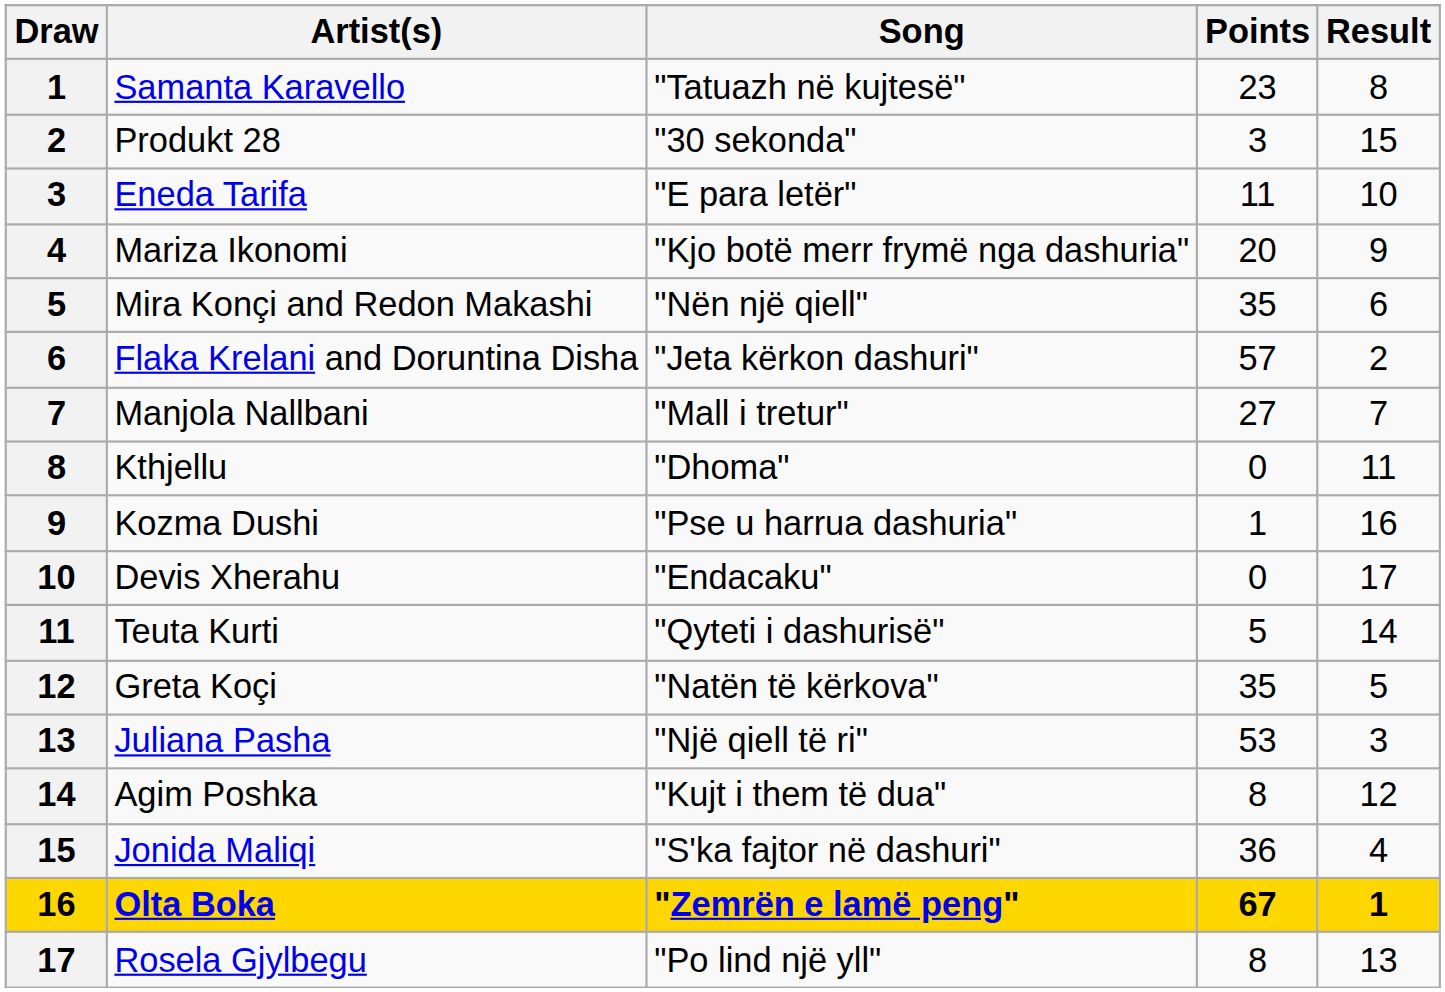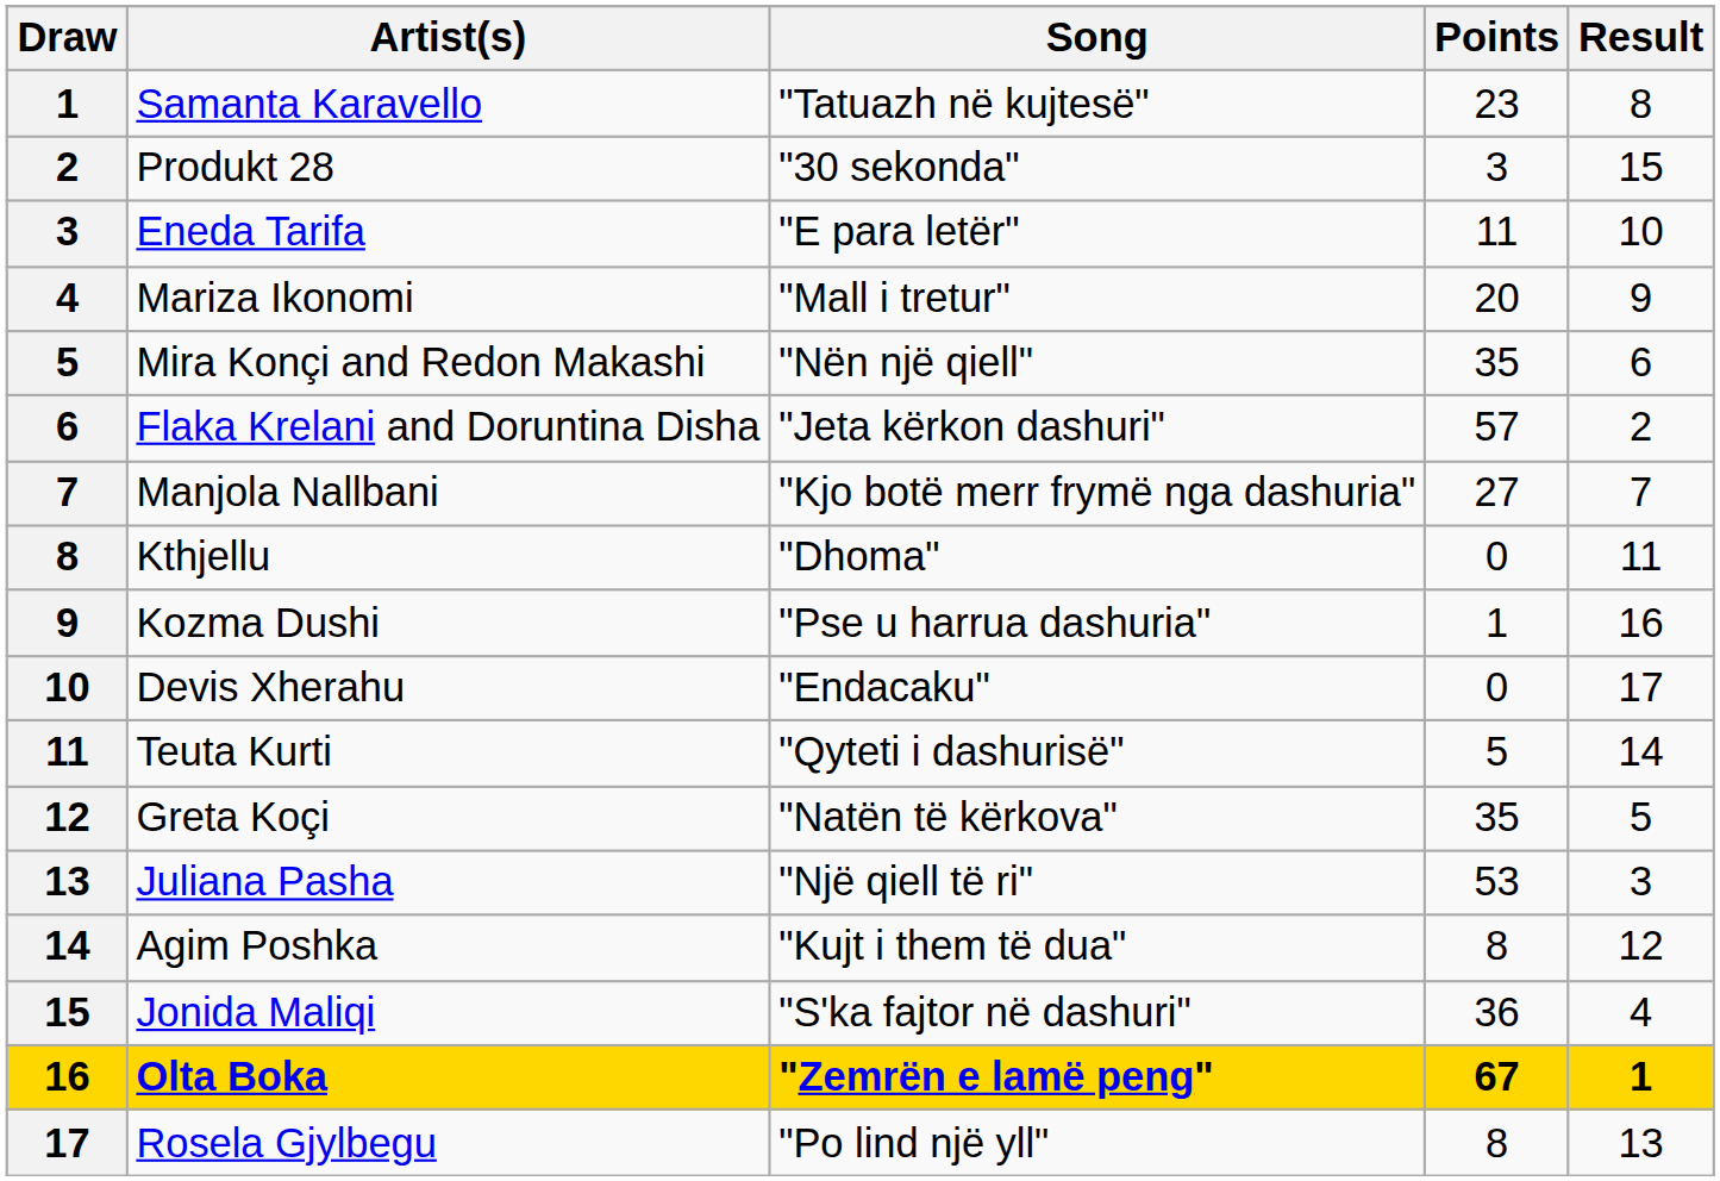Mariza Ikonomi | Song: "Kjo botë merr frymë nga dashuria" -> "Mall i tretur"
Manjola Nallbani | Song: "Mall i tretur" -> "Kjo botë merr frymë nga dashuria"
